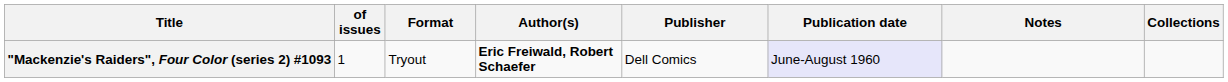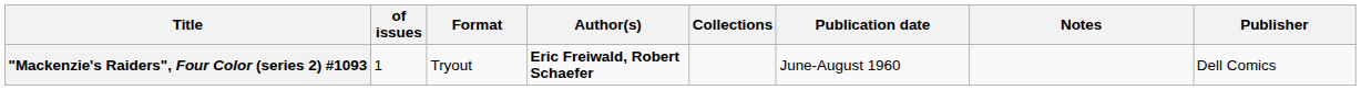columns swapped: Publisher <-> Collections
"Mackenzie's Raiders", Four Color (series 2) #1093 | Publication date: lavender background -> no background
